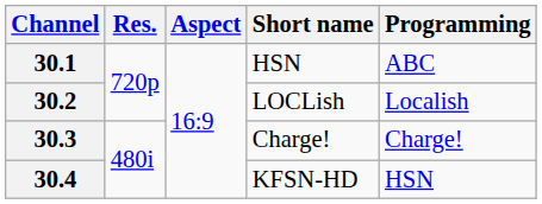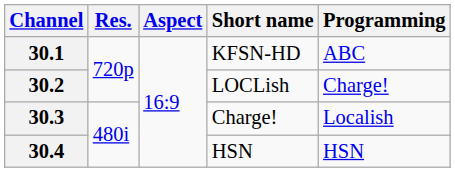30.1 | Short name: HSN -> KFSN-HD
30.2 | Programming: Localish -> Charge!
30.3 | Programming: Charge! -> Localish
30.4 | Short name: KFSN-HD -> HSN
